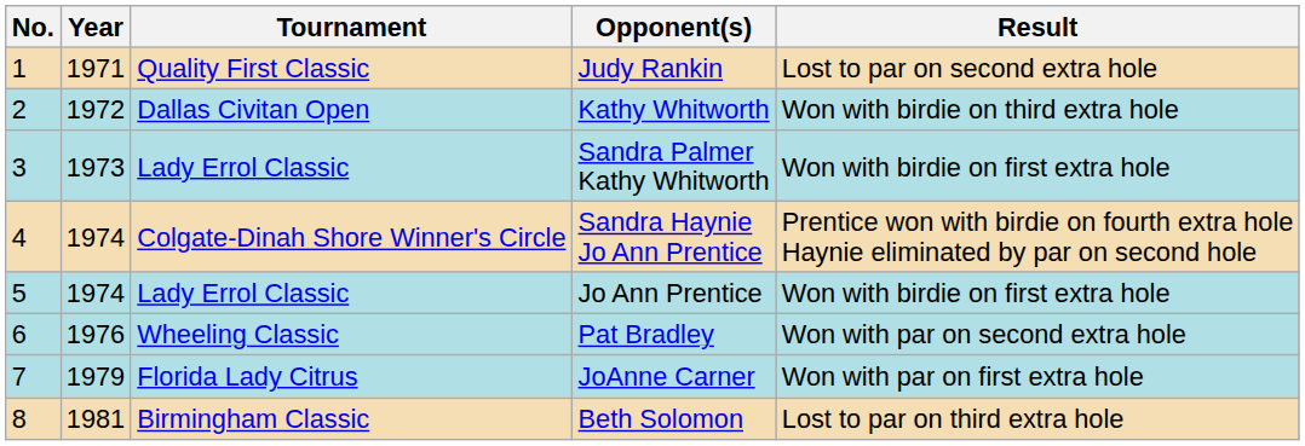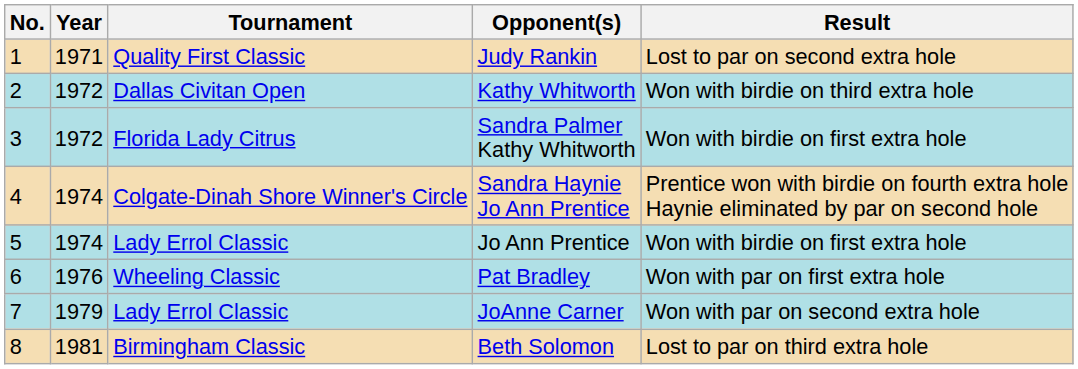Sandra Palmer Kathy Whitworth | Year: 1973 -> 1972
Sandra Palmer Kathy Whitworth | Tournament: Lady Errol Classic -> Florida Lady Citrus
Pat Bradley | Result: Won with par on second extra hole -> Won with par on first extra hole
JoAnne Carner | Tournament: Florida Lady Citrus -> Lady Errol Classic
JoAnne Carner | Result: Won with par on first extra hole -> Won with par on second extra hole
